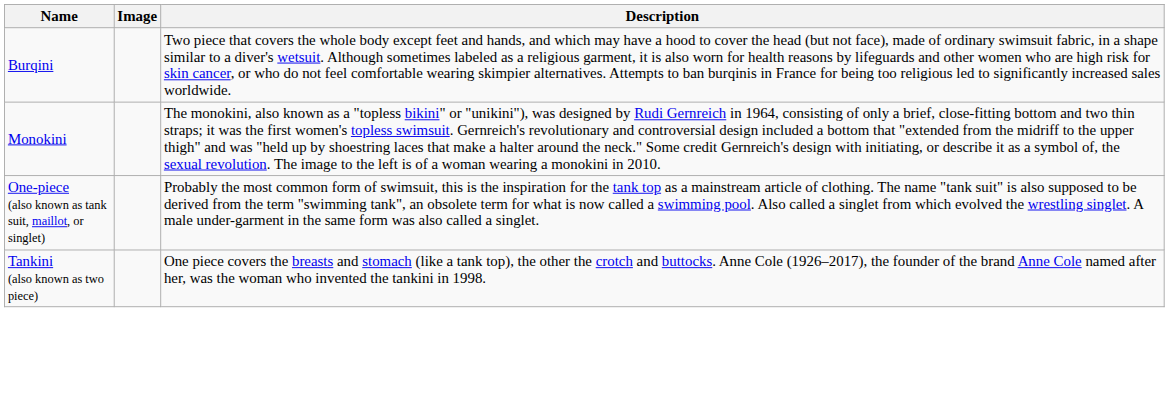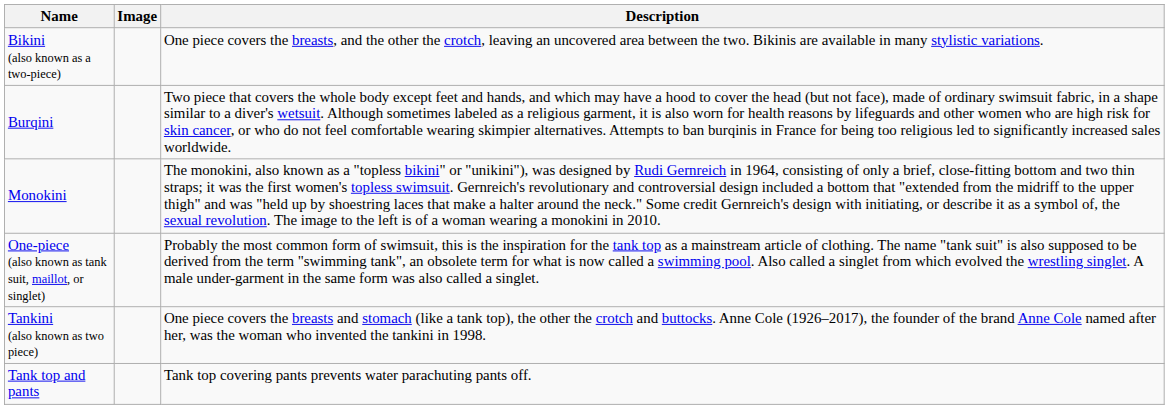+ row: Bikini (also known as a two-piece) | One piece covers the breasts, and the other the crotch, leaving an uncovered area between the two. Bikinis are available in many stylistic variations.
+ row: Tank top and pants | Tank top covering pants prevents water parachuting pants off.
